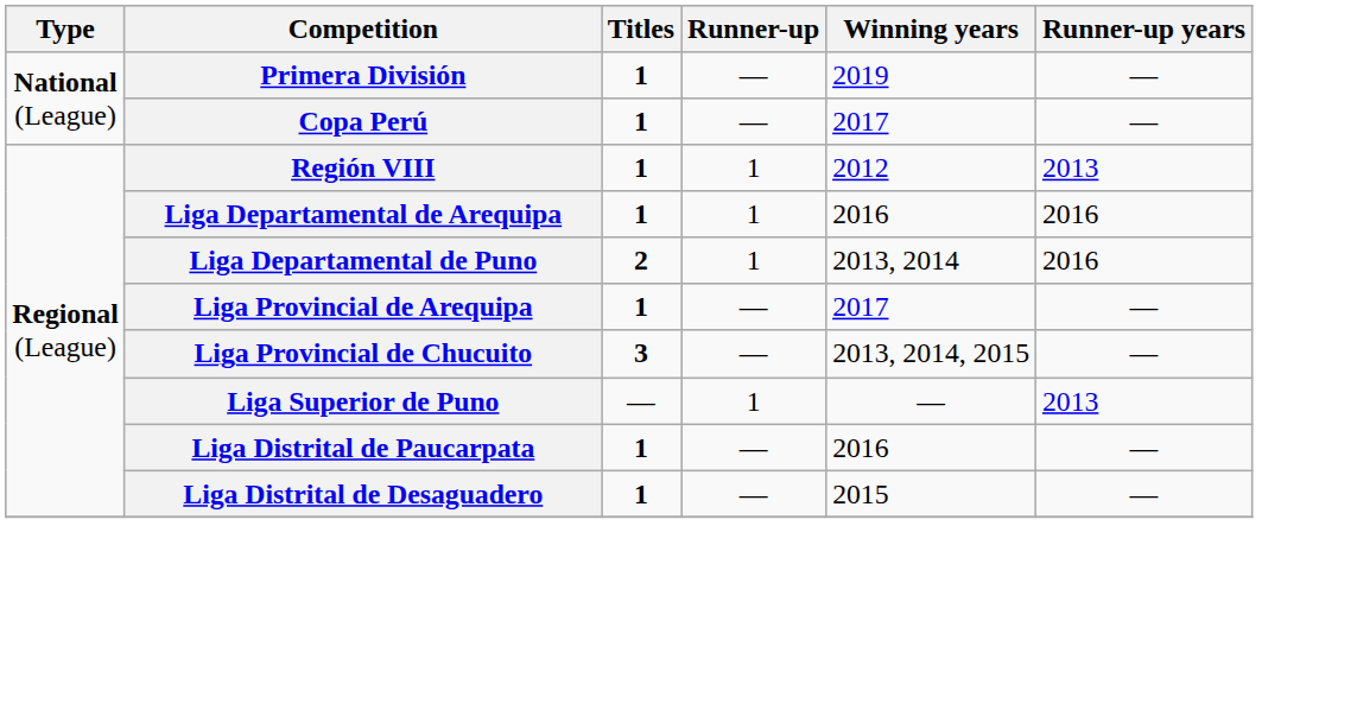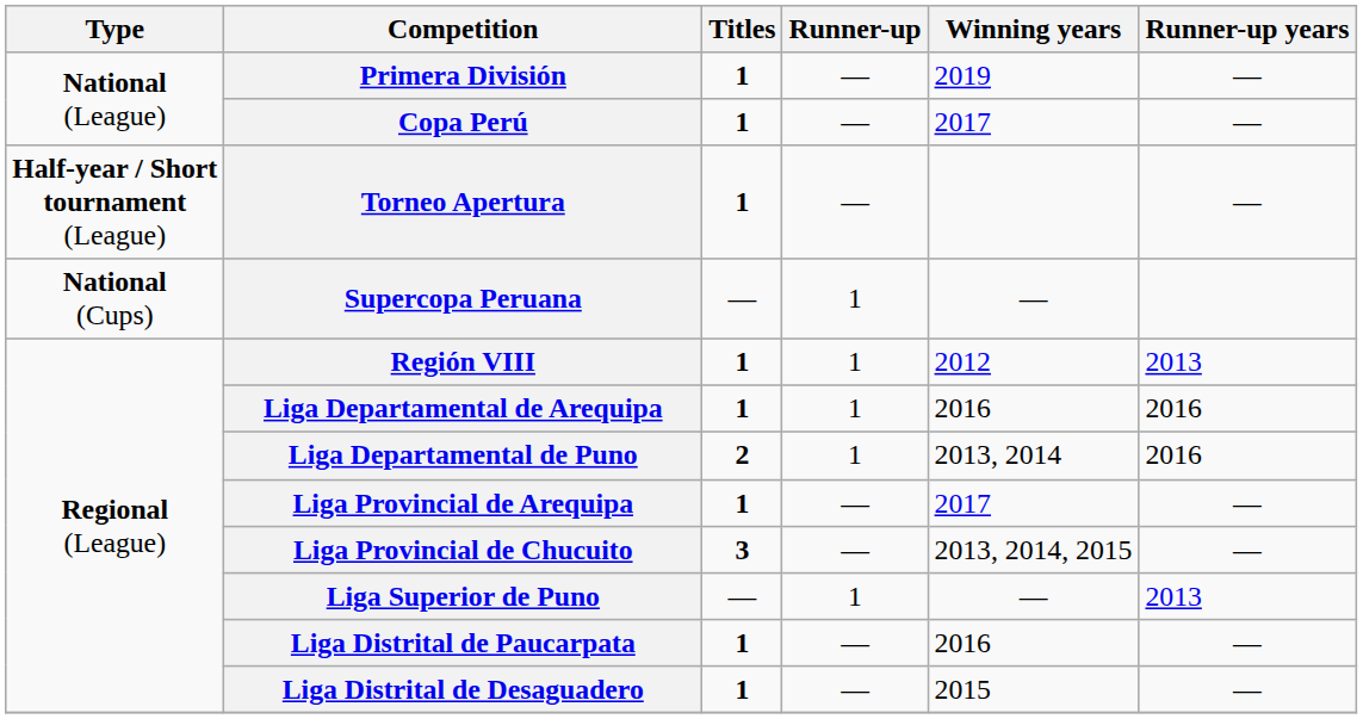+ row: Half-year / Short tournament (League) | Torneo Apertura | 1 | — | —
+ row: National (Cups) | Supercopa Peruana | — | 1 | —
